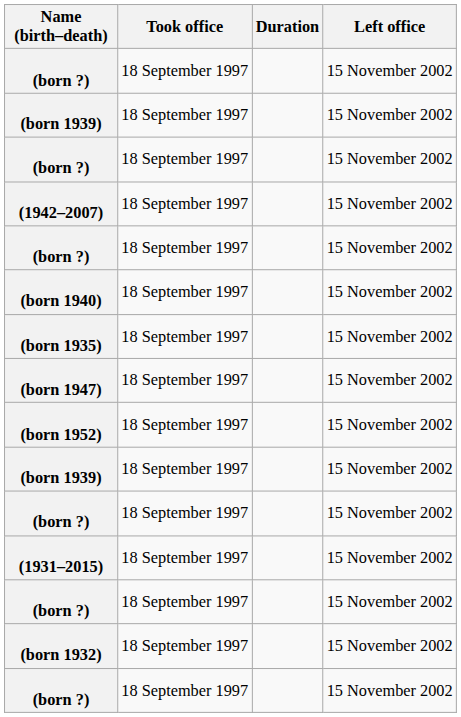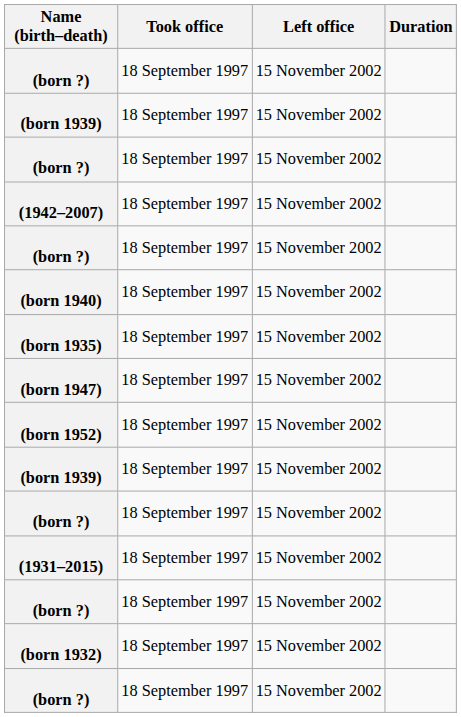columns swapped: Left office <-> Duration
